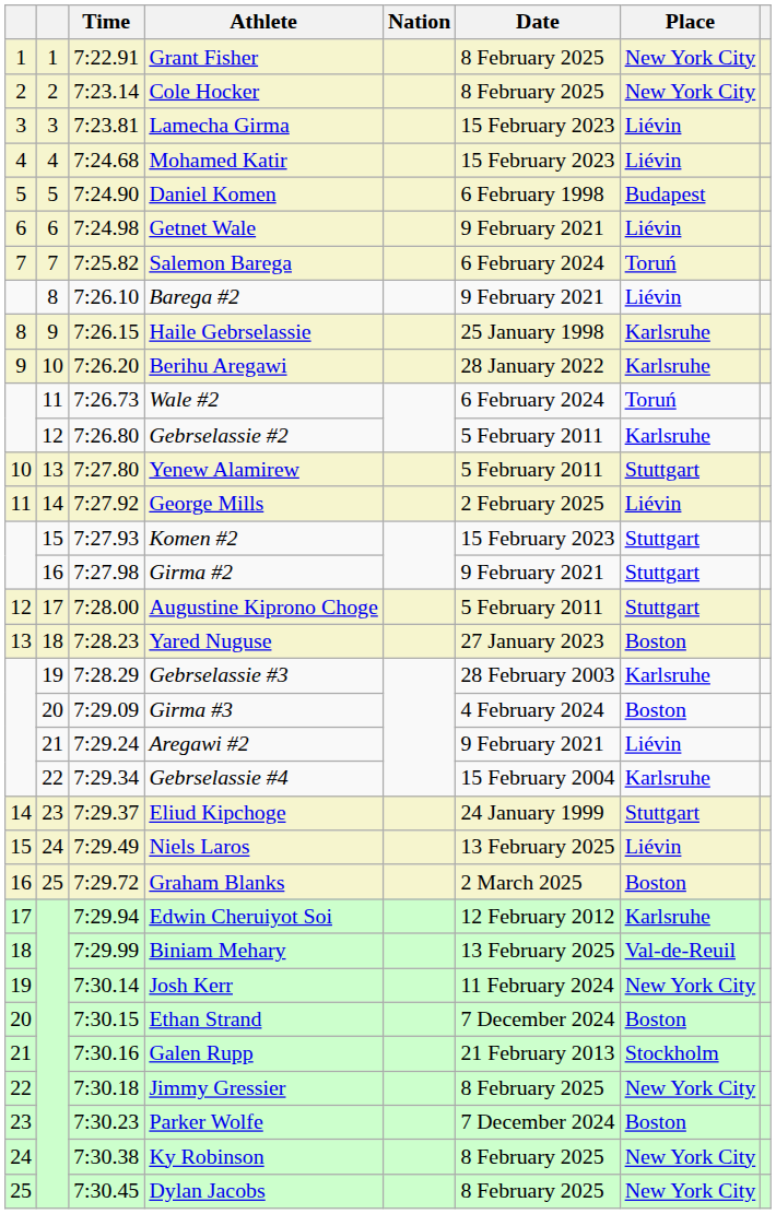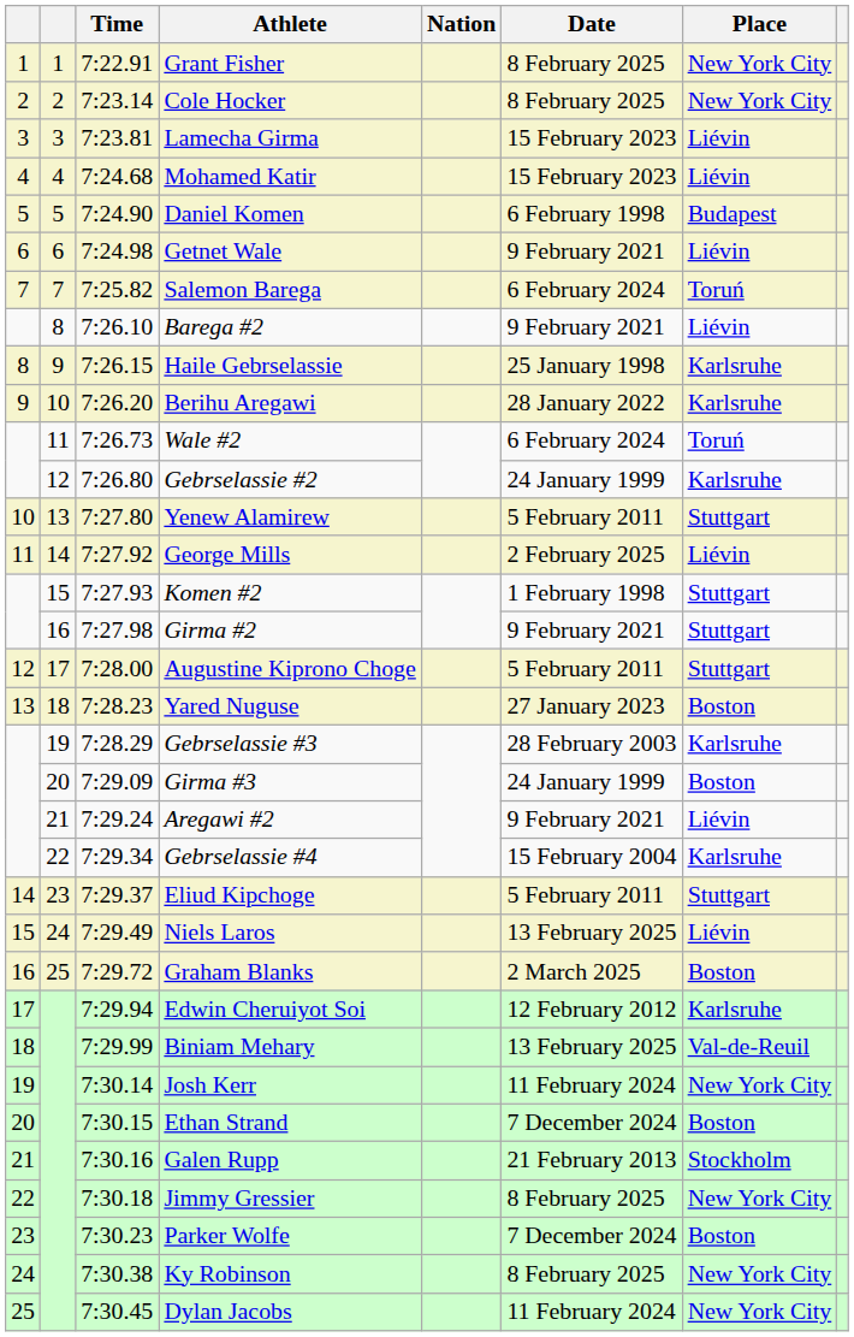Gebrselassie #2 | Date: 5 February 2011 -> 24 January 1999
Komen #2 | Date: 15 February 2023 -> 1 February 1998
Girma #3 | Date: 4 February 2024 -> 24 January 1999
Eliud Kipchoge | Date: 24 January 1999 -> 5 February 2011
Dylan Jacobs | Date: 8 February 2025 -> 11 February 2024
